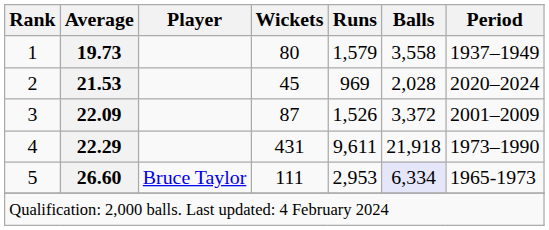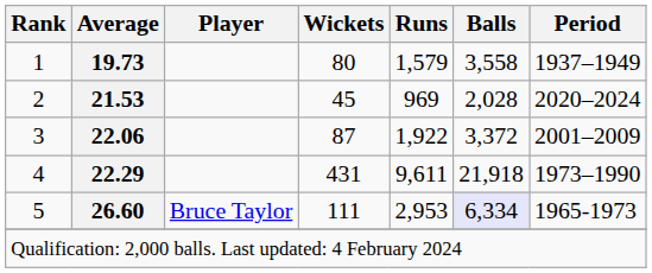3 | Average: 22.09 -> 22.06
3 | Runs: 1,526 -> 1,922
